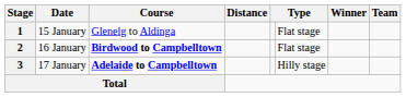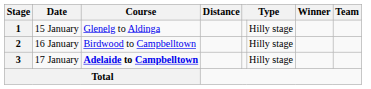1 | column 6: Flat stage -> Hilly stage
2 | Course: bold -> normal
2 | column 6: Flat stage -> Hilly stage
